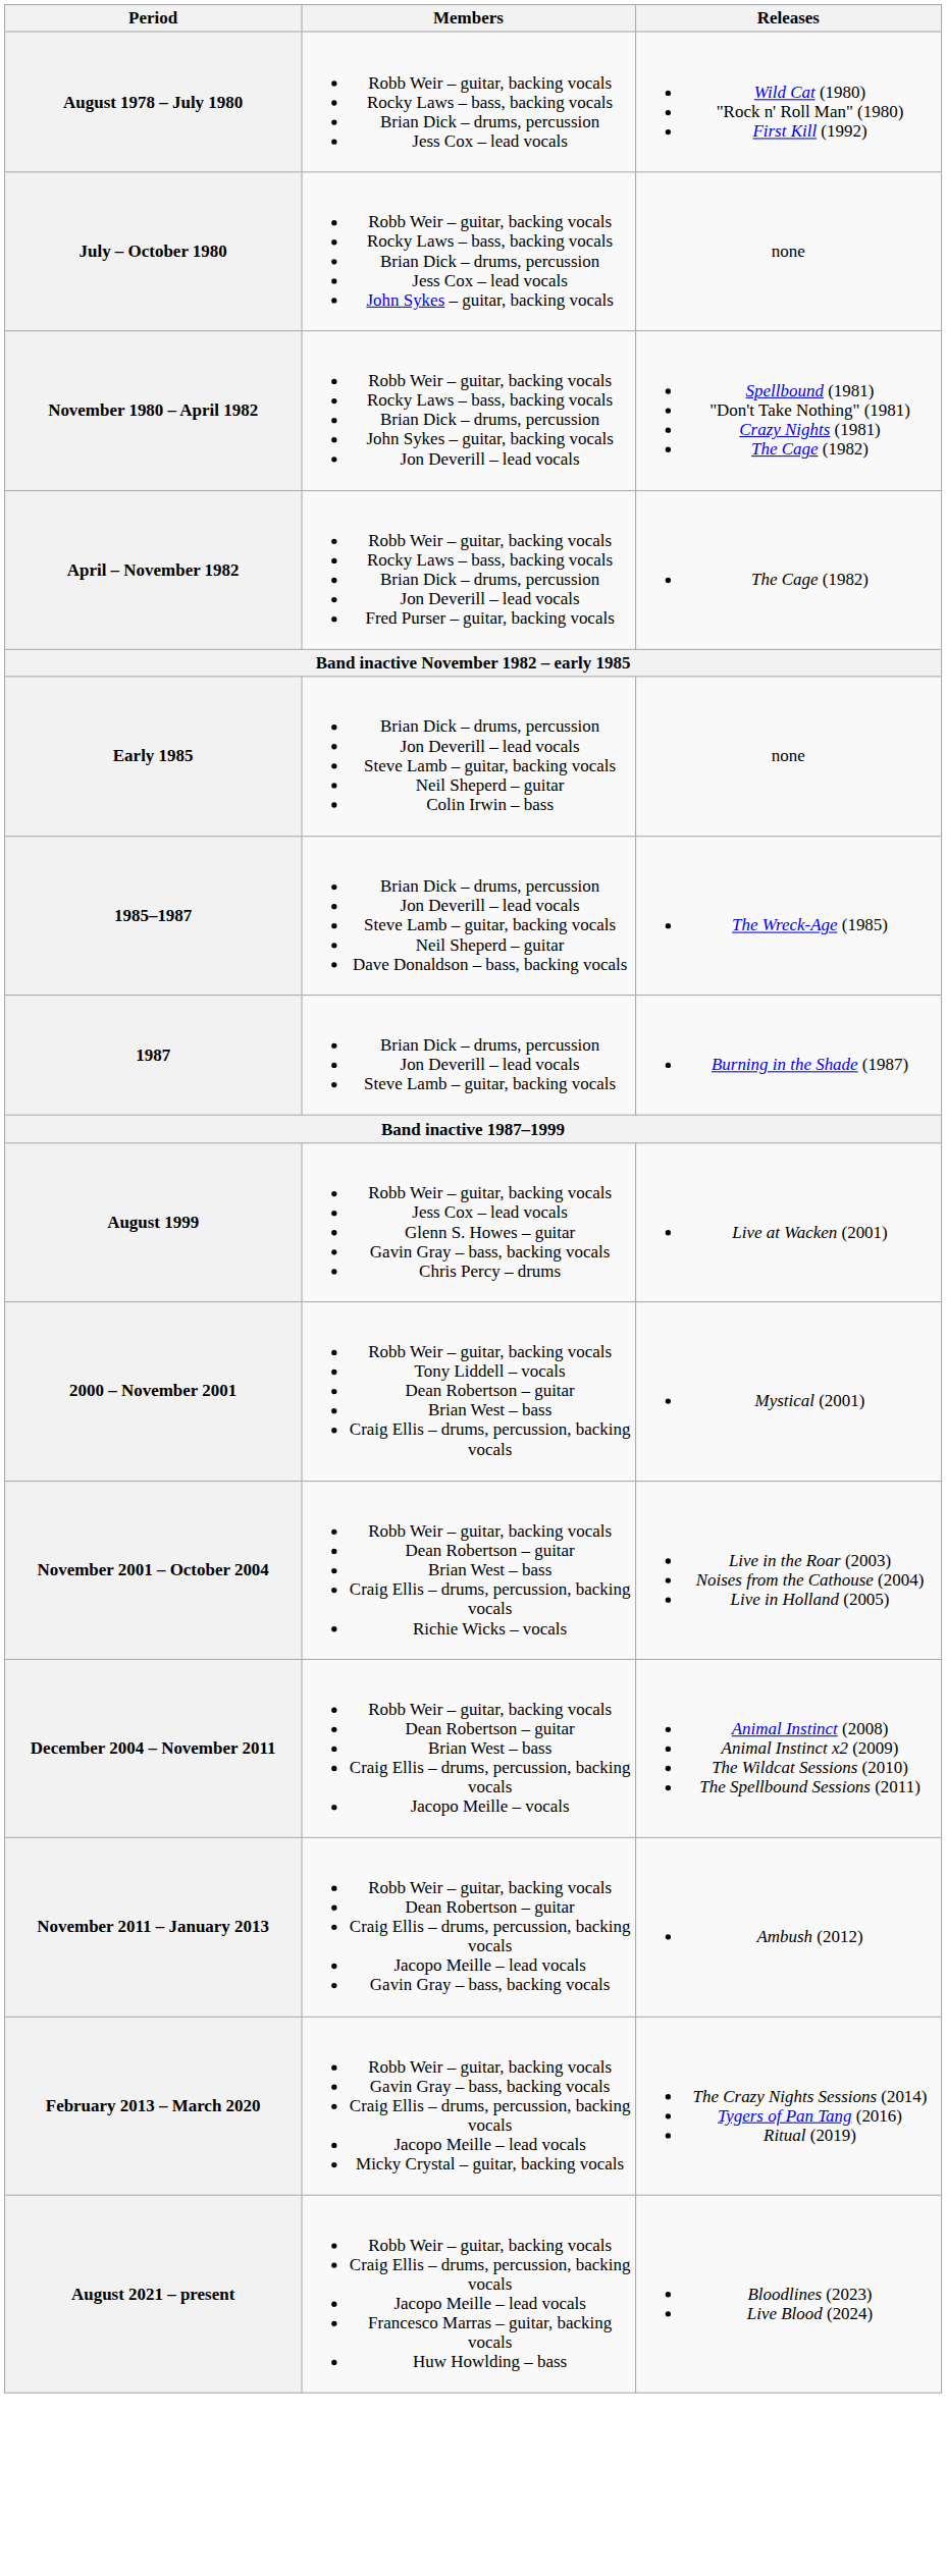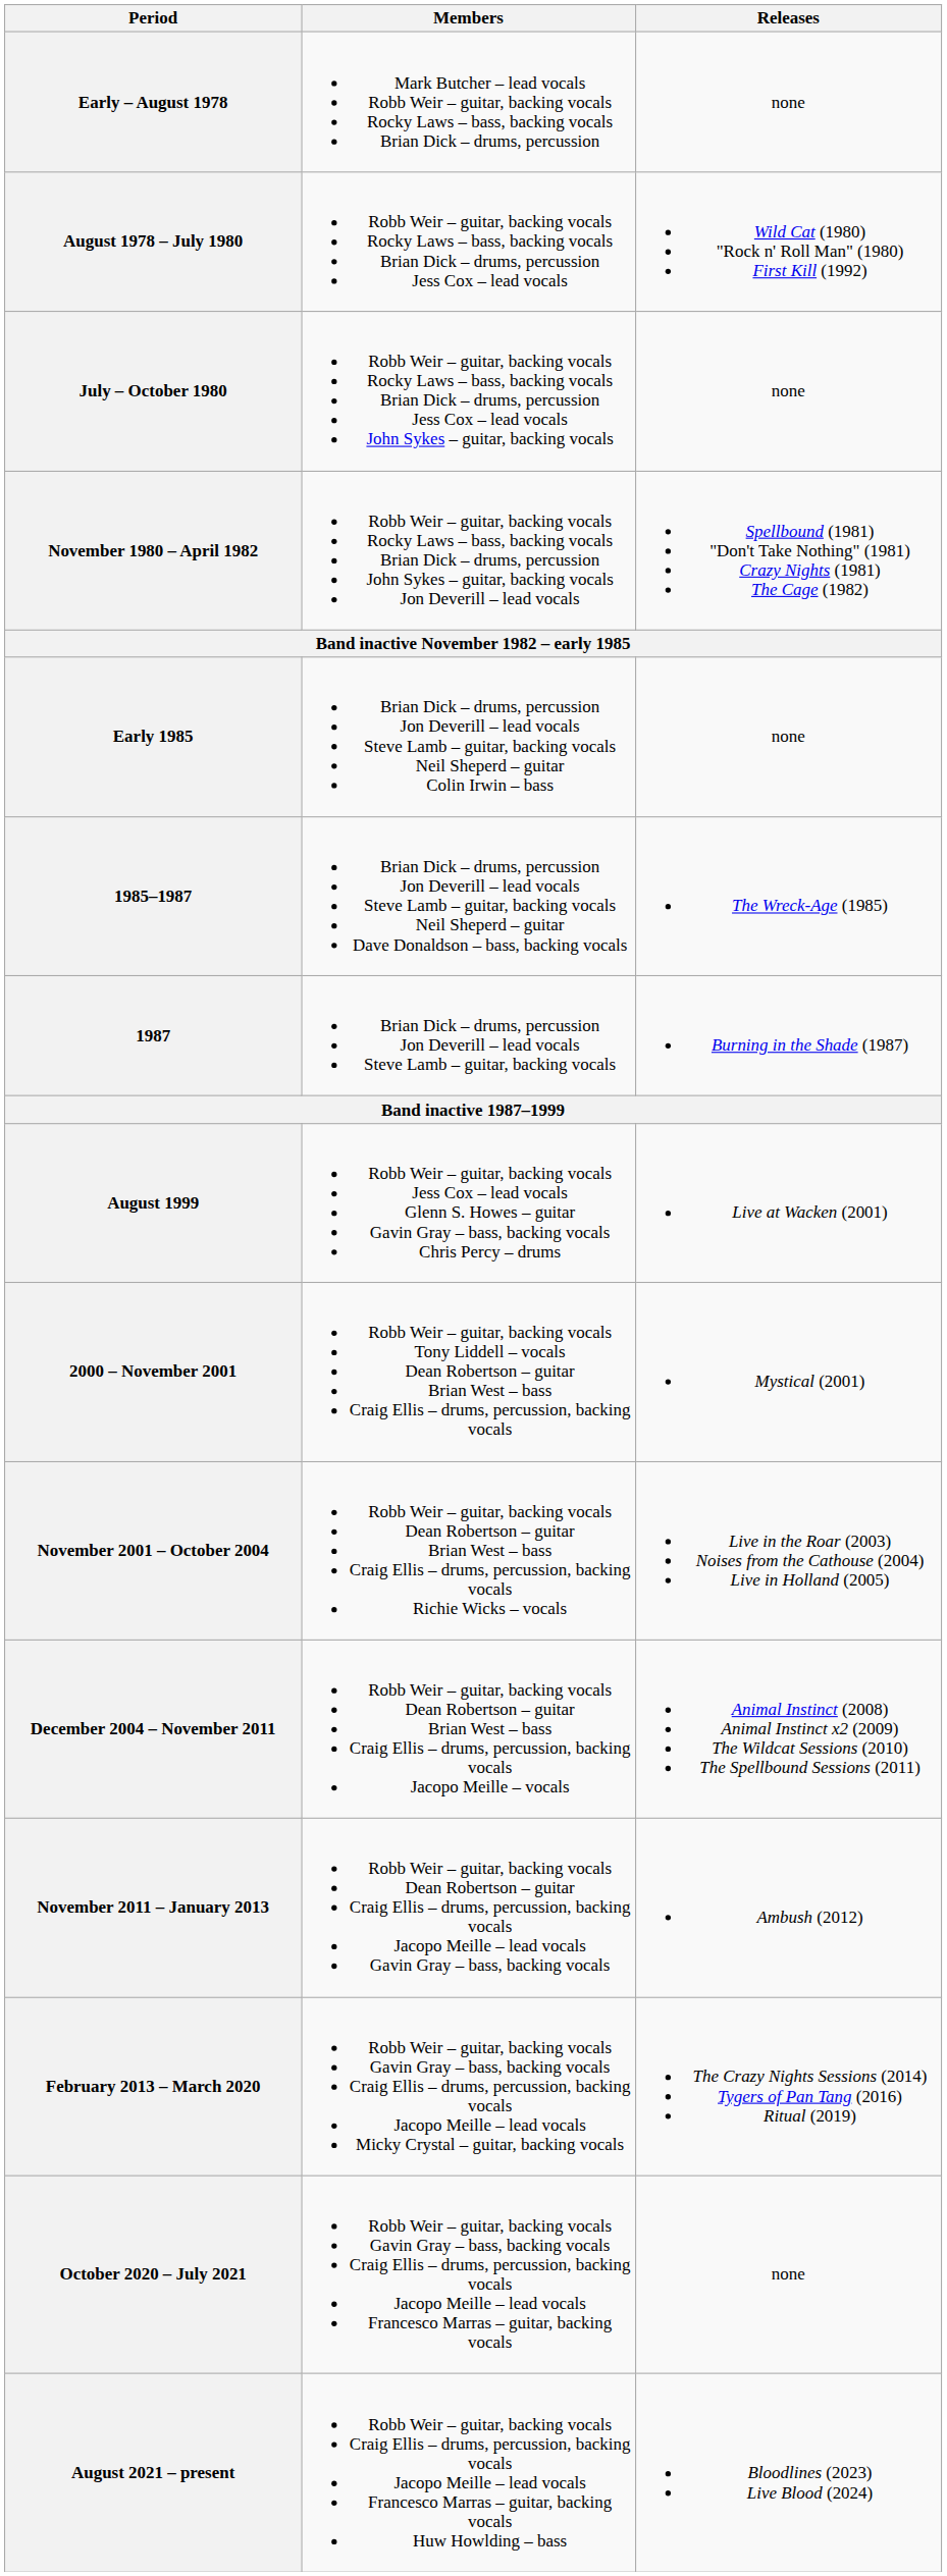+ row: Early – August 1978 | Mark Butcher – lead vocals Robb Weir – guitar, backing vocals Rocky Laws – bass, backing vocals Brian Dick – drums, percussion | none
- row: April – November 1982 | Robb Weir – guitar, backing vocals Rocky Laws – bass, backing vocals Brian Dick – drums, percussion Jon Deverill – lead vocals Fred Purser – guitar, backing vocals | The Cage (1982)
+ row: October 2020 – July 2021 | Robb Weir – guitar, backing vocals Gavin Gray – bass, backing vocals Craig Ellis – drums, percussion, backing vocals Jacopo Meille – lead vocals Francesco Marras – guitar, backing vocals | none
